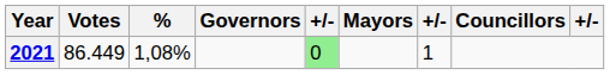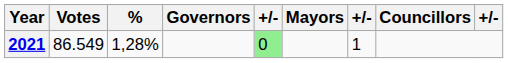2021 | Votes: 86.449 -> 86.549
2021 | %: 1,08% -> 1,28%
